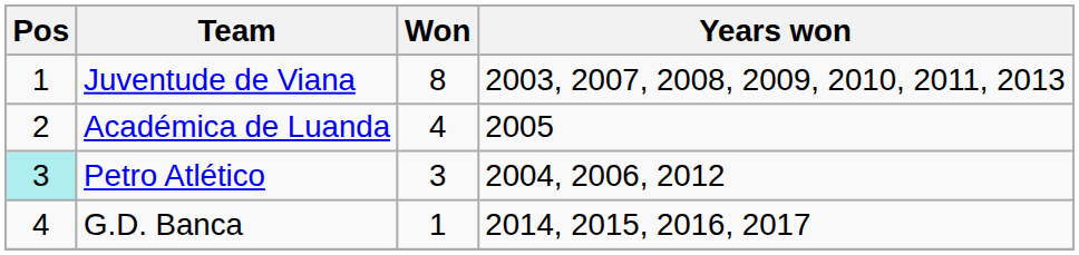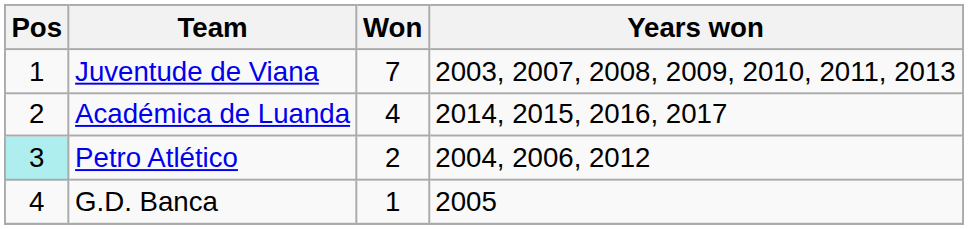Juventude de Viana | Won: 8 -> 7
Académica de Luanda | Years won: 2005 -> 2014, 2015, 2016, 2017
Petro Atlético | Won: 3 -> 2
G.D. Banca | Years won: 2014, 2015, 2016, 2017 -> 2005
